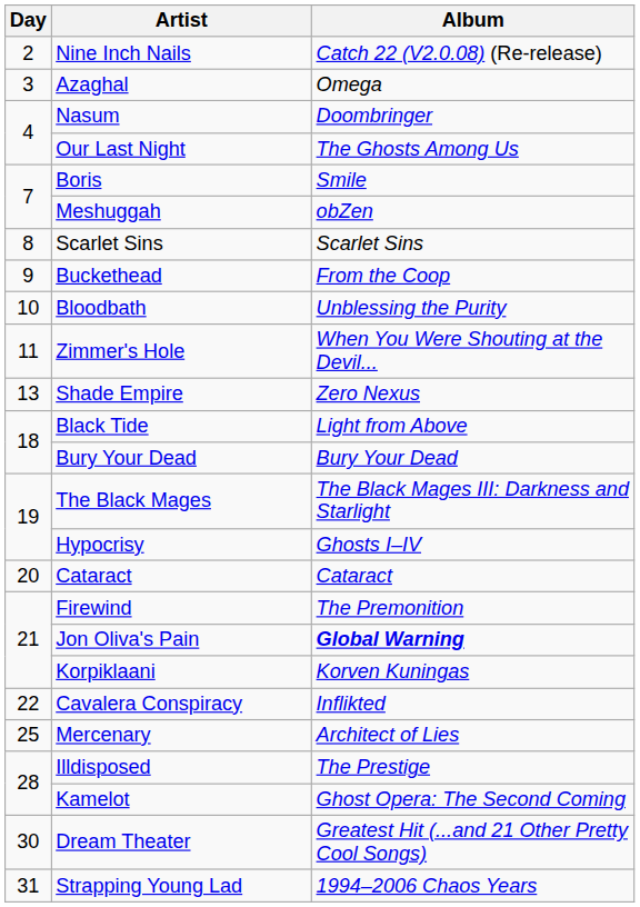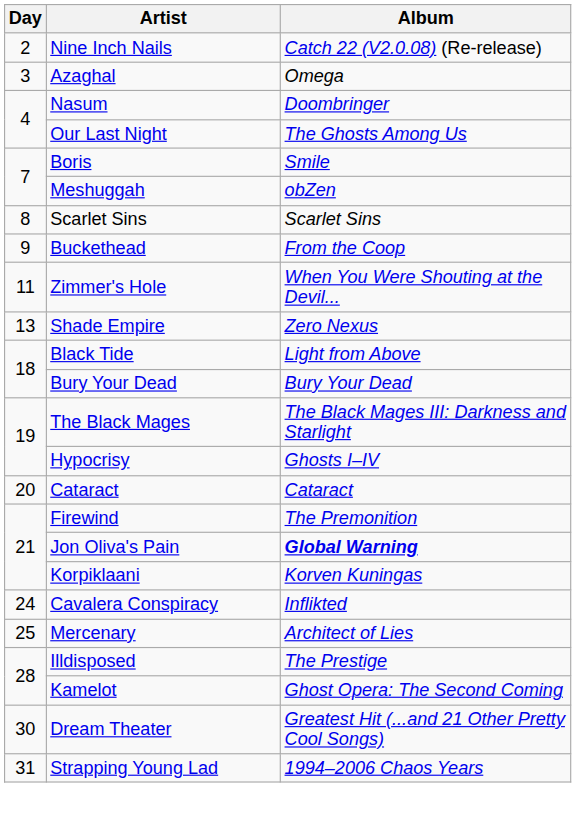- row: 10 | Bloodbath | Unblessing the Purity
Cavalera Conspiracy | Day: 22 -> 24
